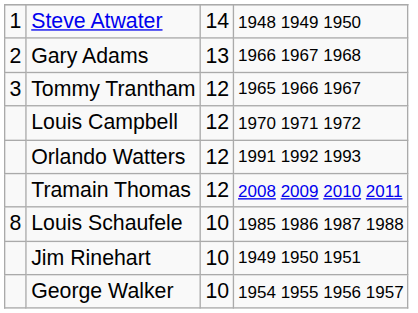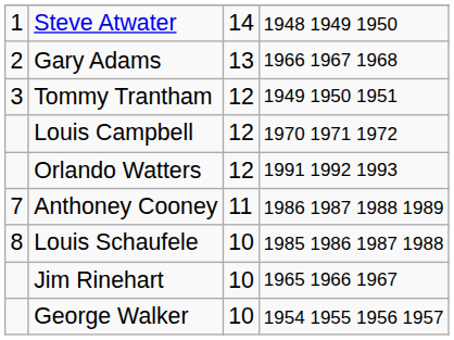Tommy Trantham | column 4: 1965 1966 1967 -> 1949 1950 1951
- row: Tramain Thomas | 12 | 2008 2009 2010 2011
+ row: 7 | Anthoney Cooney | 11 | 1986 1987 1988 1989
Jim Rinehart | column 4: 1949 1950 1951 -> 1965 1966 1967
